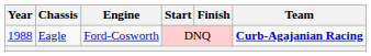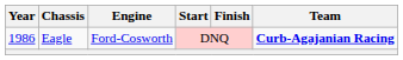Eagle | Year: 1988 -> 1986
